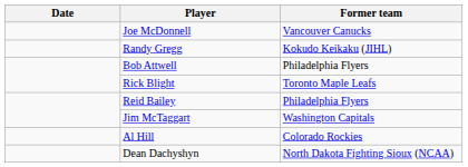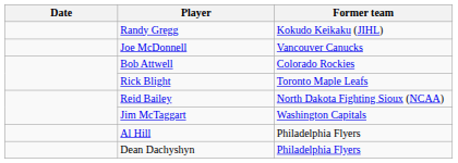rows swapped: Joe McDonnell <-> Randy Gregg
Bob Attwell | Former team: Philadelphia Flyers -> Colorado Rockies
Reid Bailey | Former team: Philadelphia Flyers -> North Dakota Fighting Sioux (NCAA)
Al Hill | Former team: Colorado Rockies -> Philadelphia Flyers
Dean Dachyshyn | Former team: North Dakota Fighting Sioux (NCAA) -> Philadelphia Flyers
